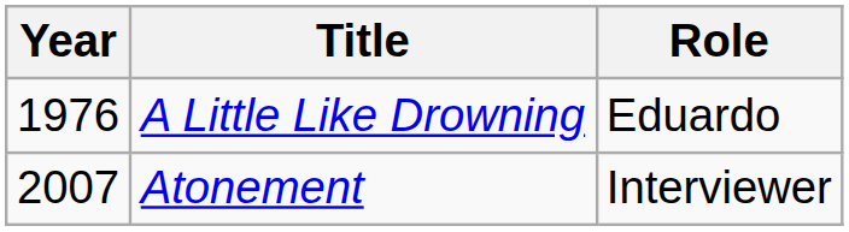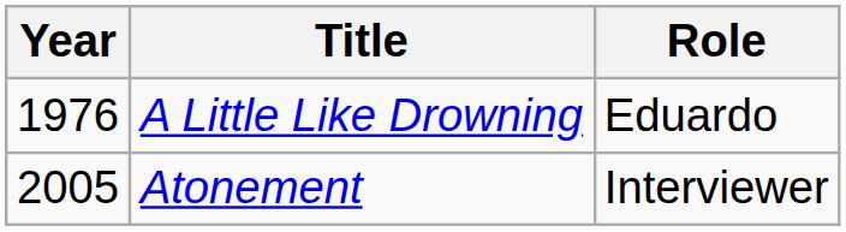Atonement | Year: 2007 -> 2005
